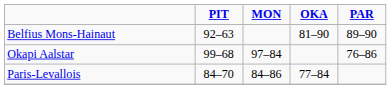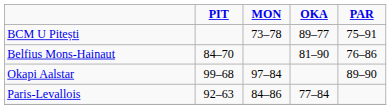+ row: BCM U Pitești | 73–78 | 89–77 | 75–91
Belfius Mons-Hainaut | PIT: 92–63 -> 84–70
Belfius Mons-Hainaut | PAR: 89–90 -> 76–86
Okapi Aalstar | PAR: 76–86 -> 89–90
Paris-Levallois | PIT: 84–70 -> 92–63
